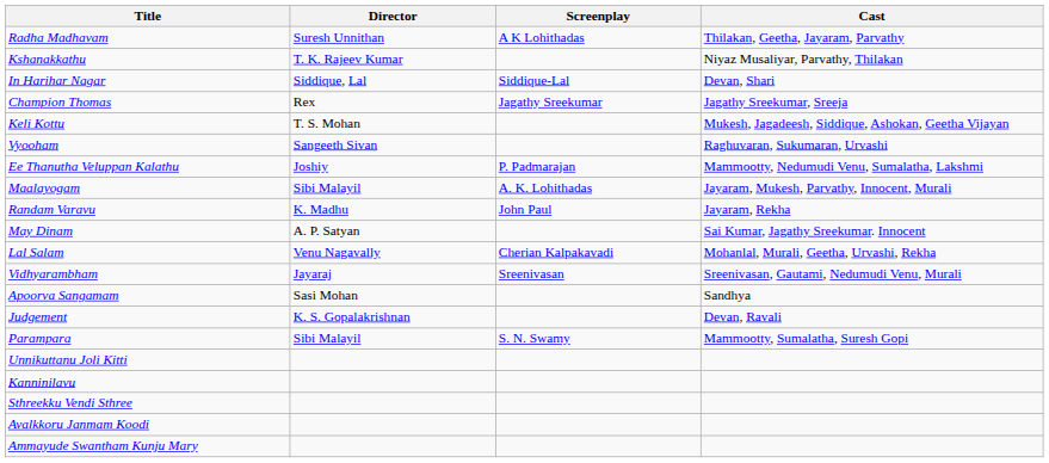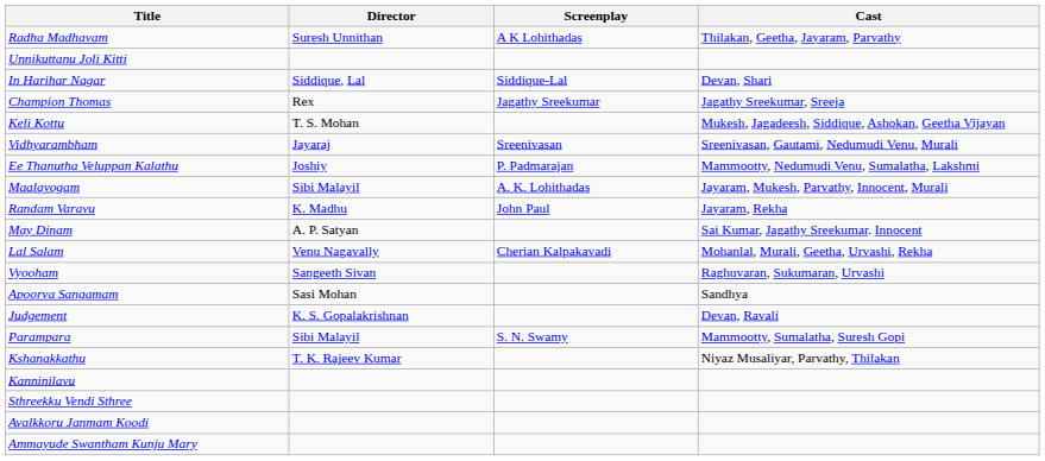rows swapped: Kshanakkathu <-> Unnikuttanu Joli Kitti
rows swapped: Vyooham <-> Vidhyarambham
